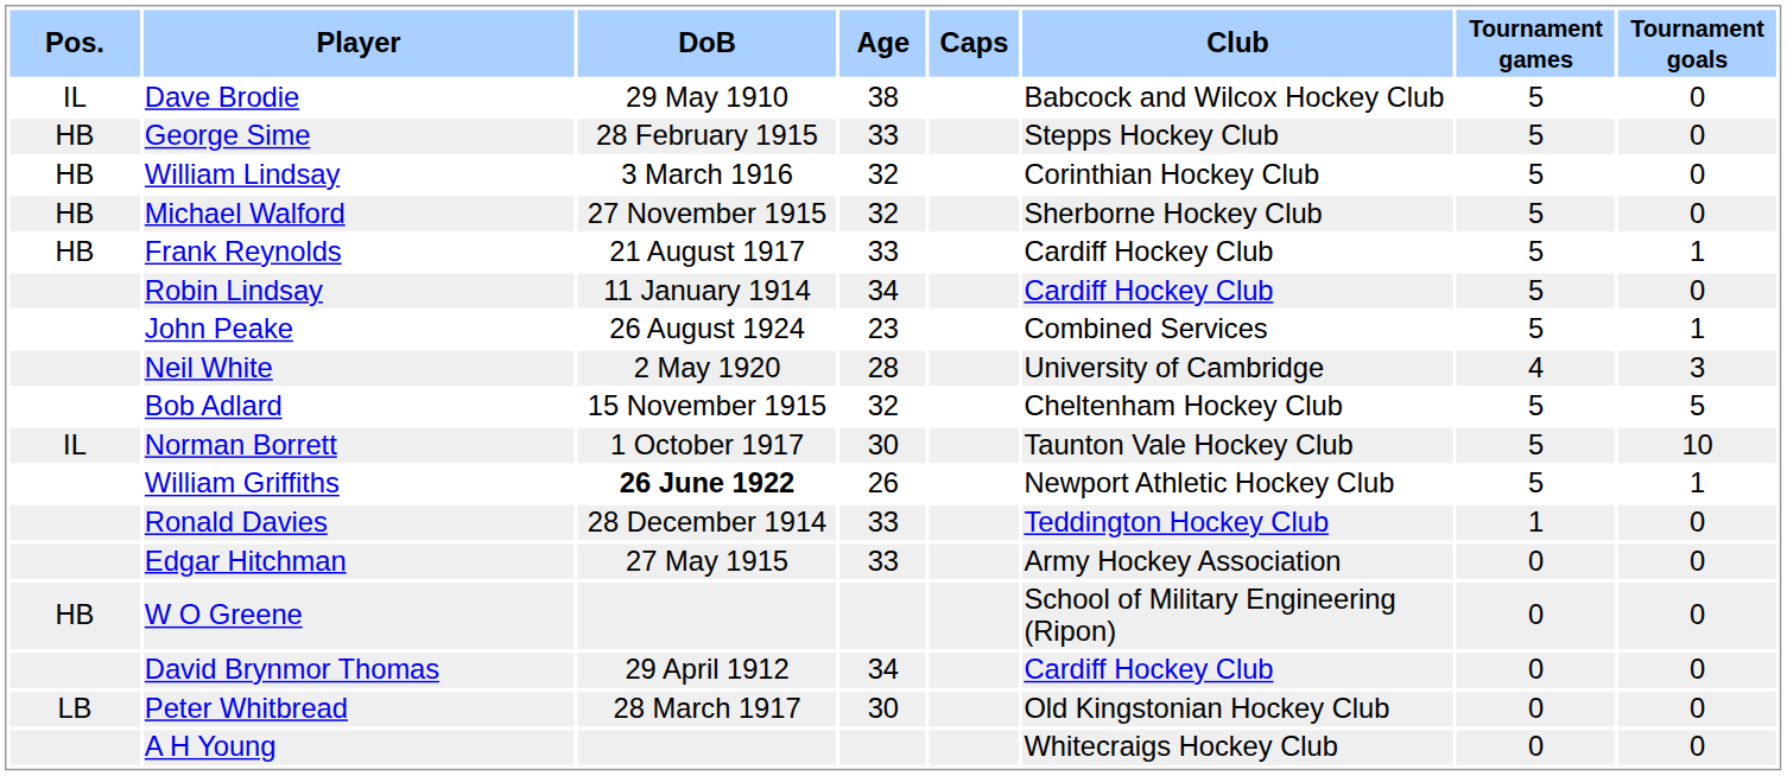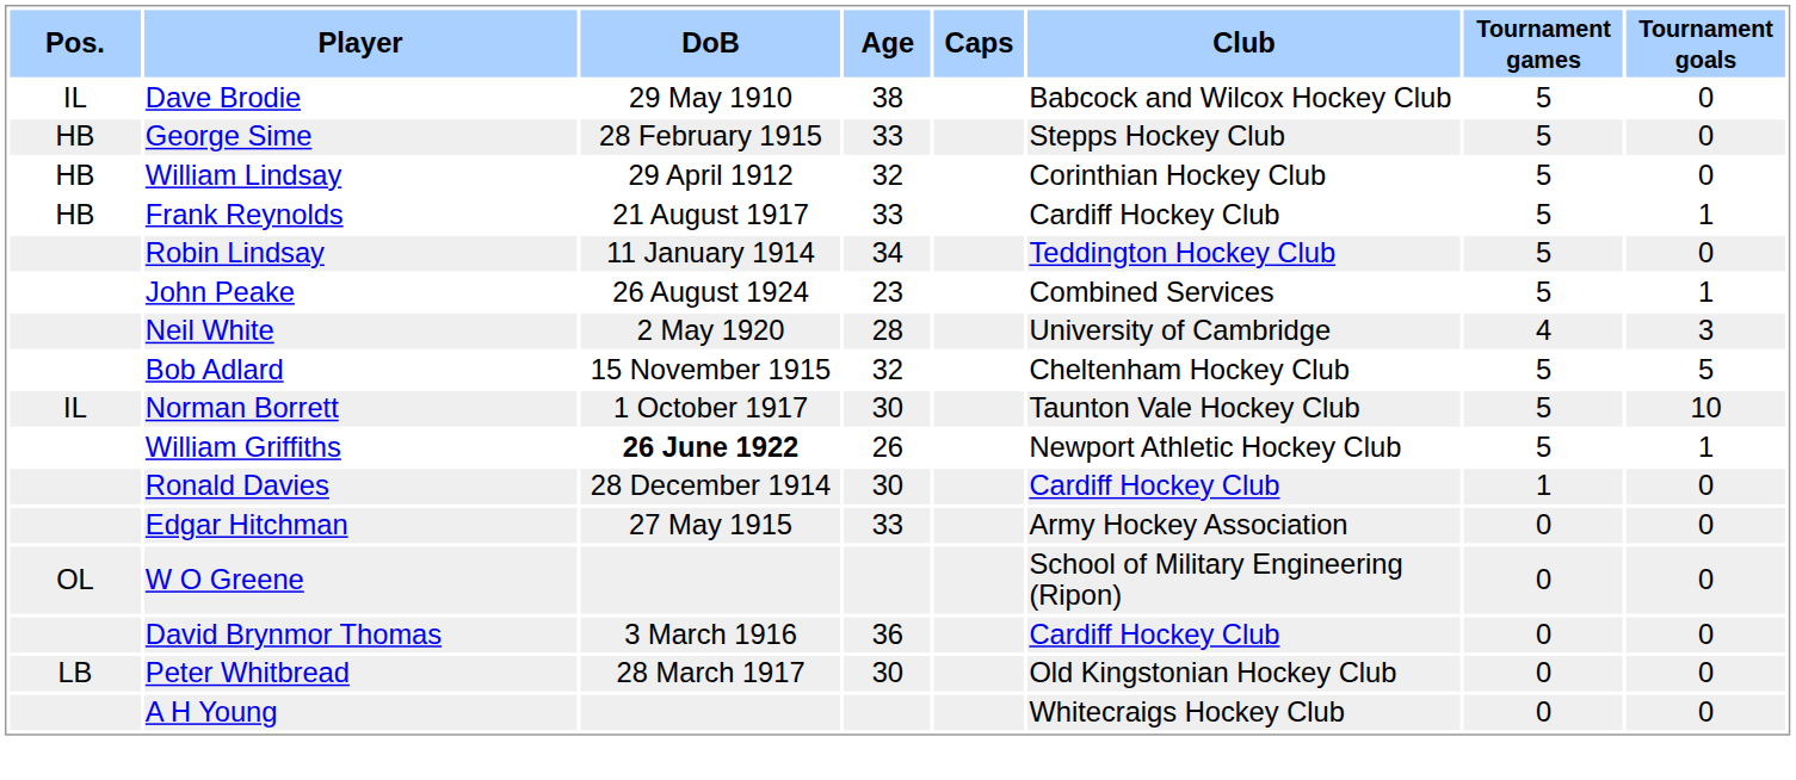William Lindsay | DoB: 3 March 1916 -> 29 April 1912
- row: HB | Michael Walford | 27 November 1915 | 32 | Sherborne Hockey Club | 5 | 0
Robin Lindsay | Club: Cardiff Hockey Club -> Teddington Hockey Club
Ronald Davies | Age: 33 -> 30
Ronald Davies | Club: Teddington Hockey Club -> Cardiff Hockey Club
W O Greene | Pos.: HB -> OL
David Brynmor Thomas | DoB: 29 April 1912 -> 3 March 1916
David Brynmor Thomas | Age: 34 -> 36
